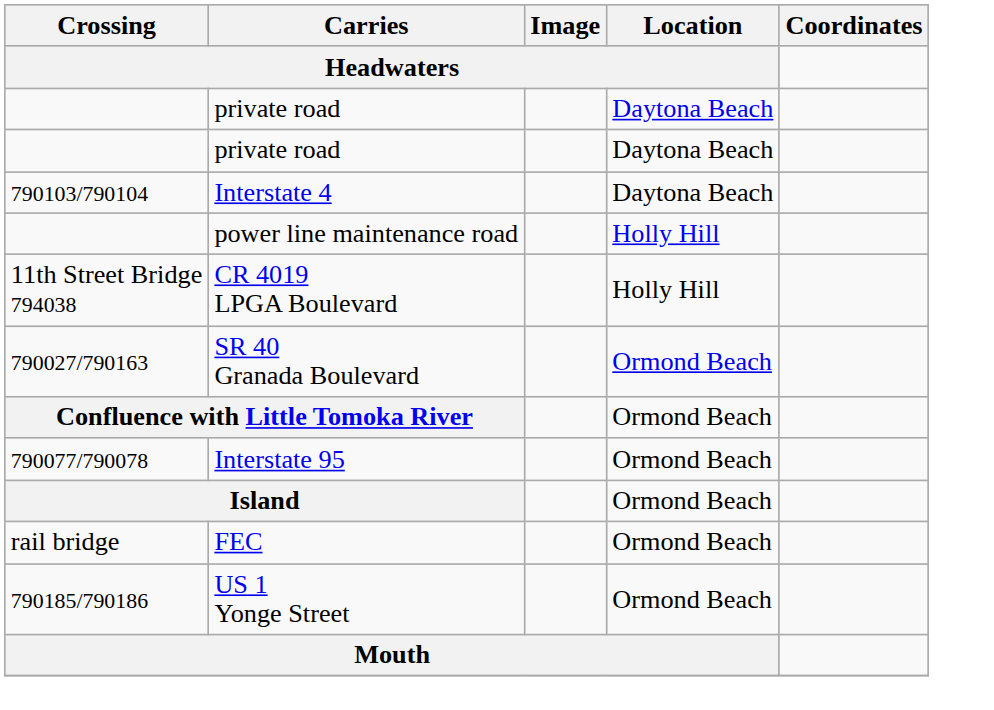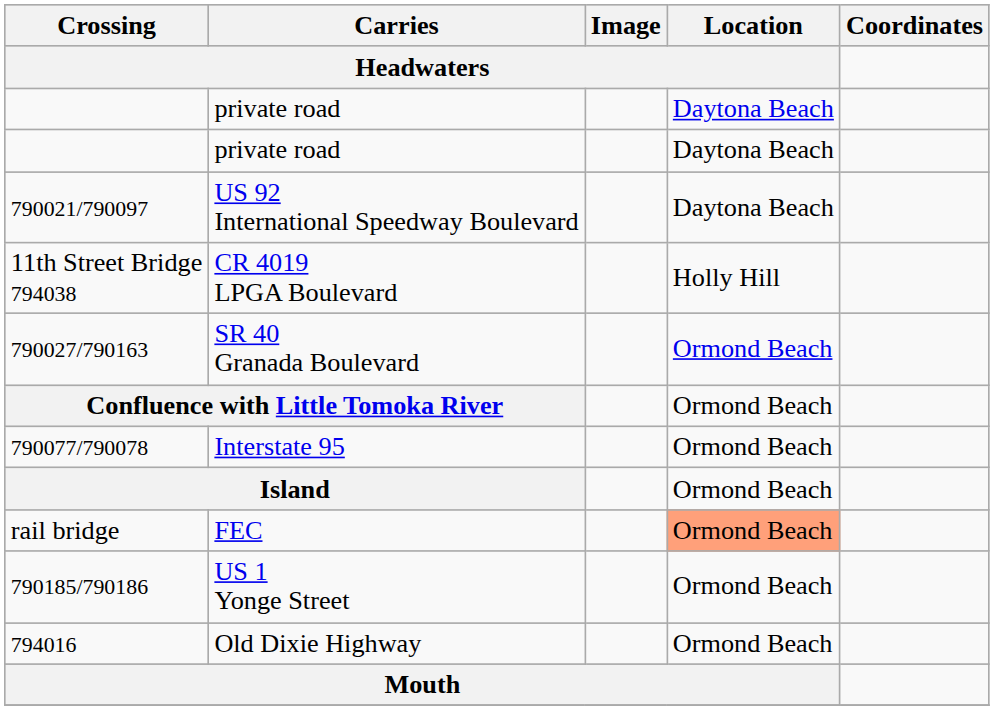- row: 790103/790104 | Interstate 4 | Daytona Beach
+ row: 790021/790097 | US 92 International Speedway Boulevard | Daytona Beach
- row: power line maintenance road | Holly Hill
FEC | Location: no background -> lightsalmon background
+ row: 794016 | Old Dixie Highway | Ormond Beach
